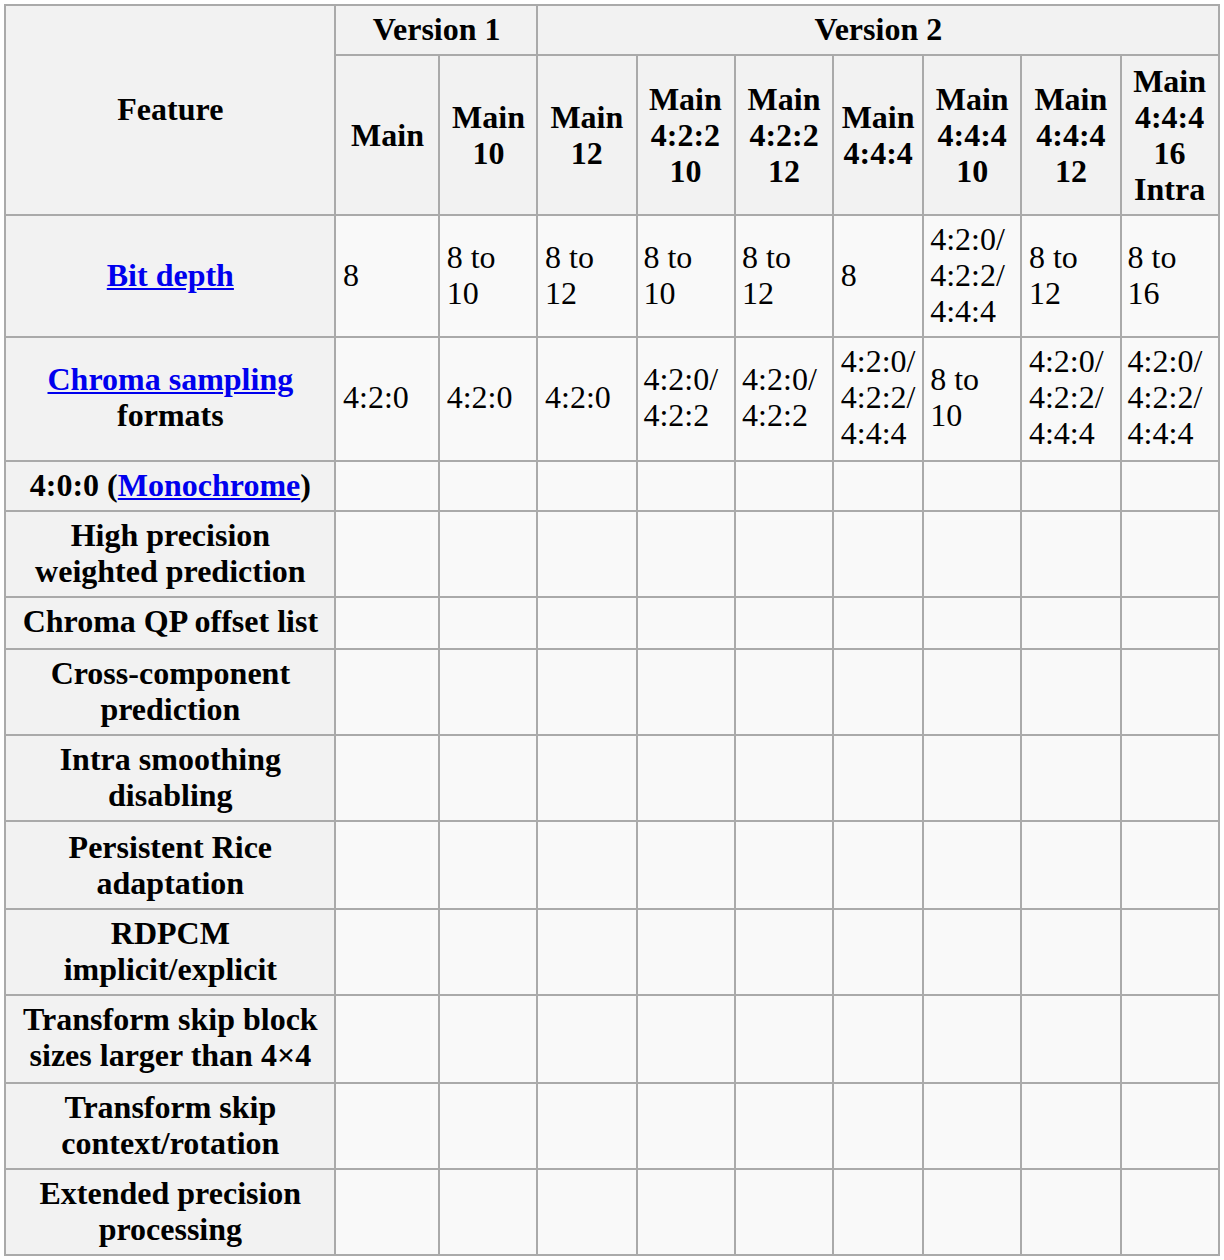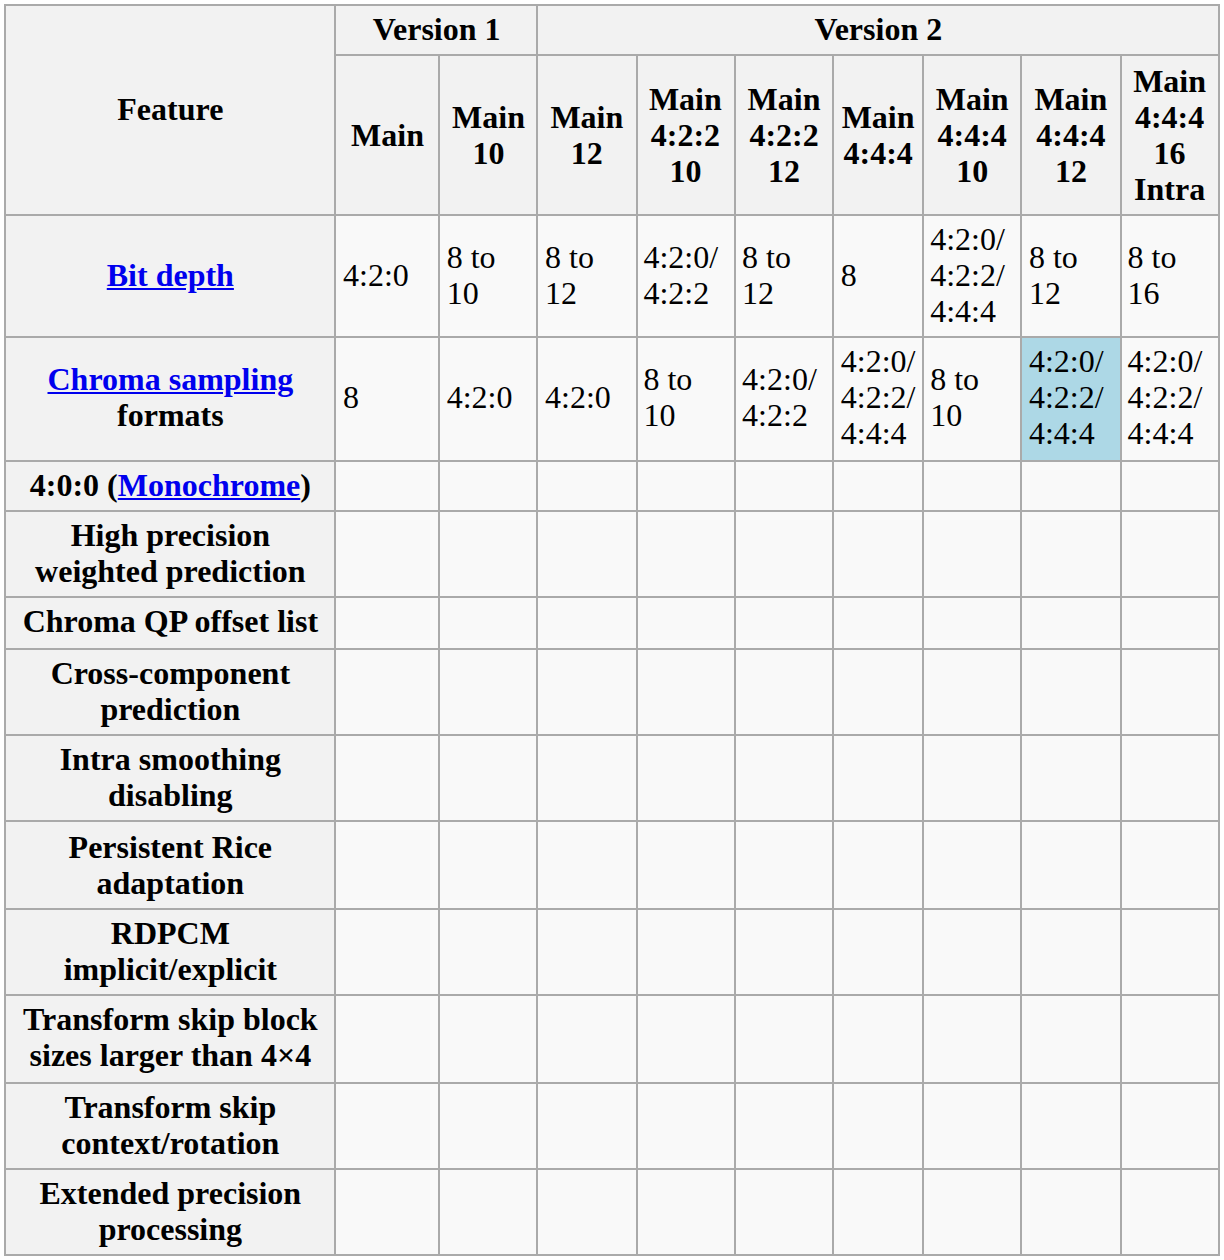Bit depth | Version 1 / Main: 8 -> 4:2:0
Bit depth | Version 2 / Main 4:2:2 10: 8 to 10 -> 4:2:0/ 4:2:2
Chroma sampling formats | Version 1 / Main: 4:2:0 -> 8
Chroma sampling formats | Version 2 / Main 4:2:2 10: 4:2:0/ 4:2:2 -> 8 to 10
Chroma sampling formats | Version 2 / Main 4:4:4 12: no background -> lightblue background
